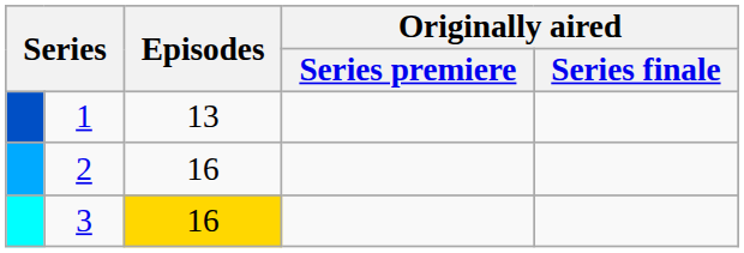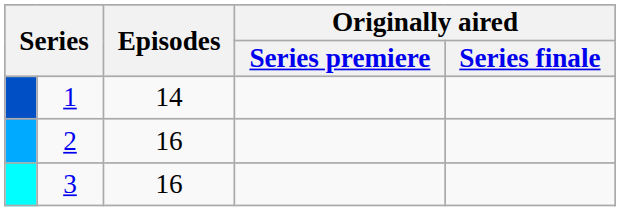1 | Episodes: 13 -> 14
3 | Episodes: gold background -> no background
